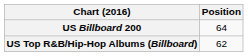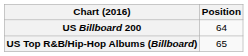US Top R&B/Hip-Hop Albums (Billboard) | Position: 62 -> 65
